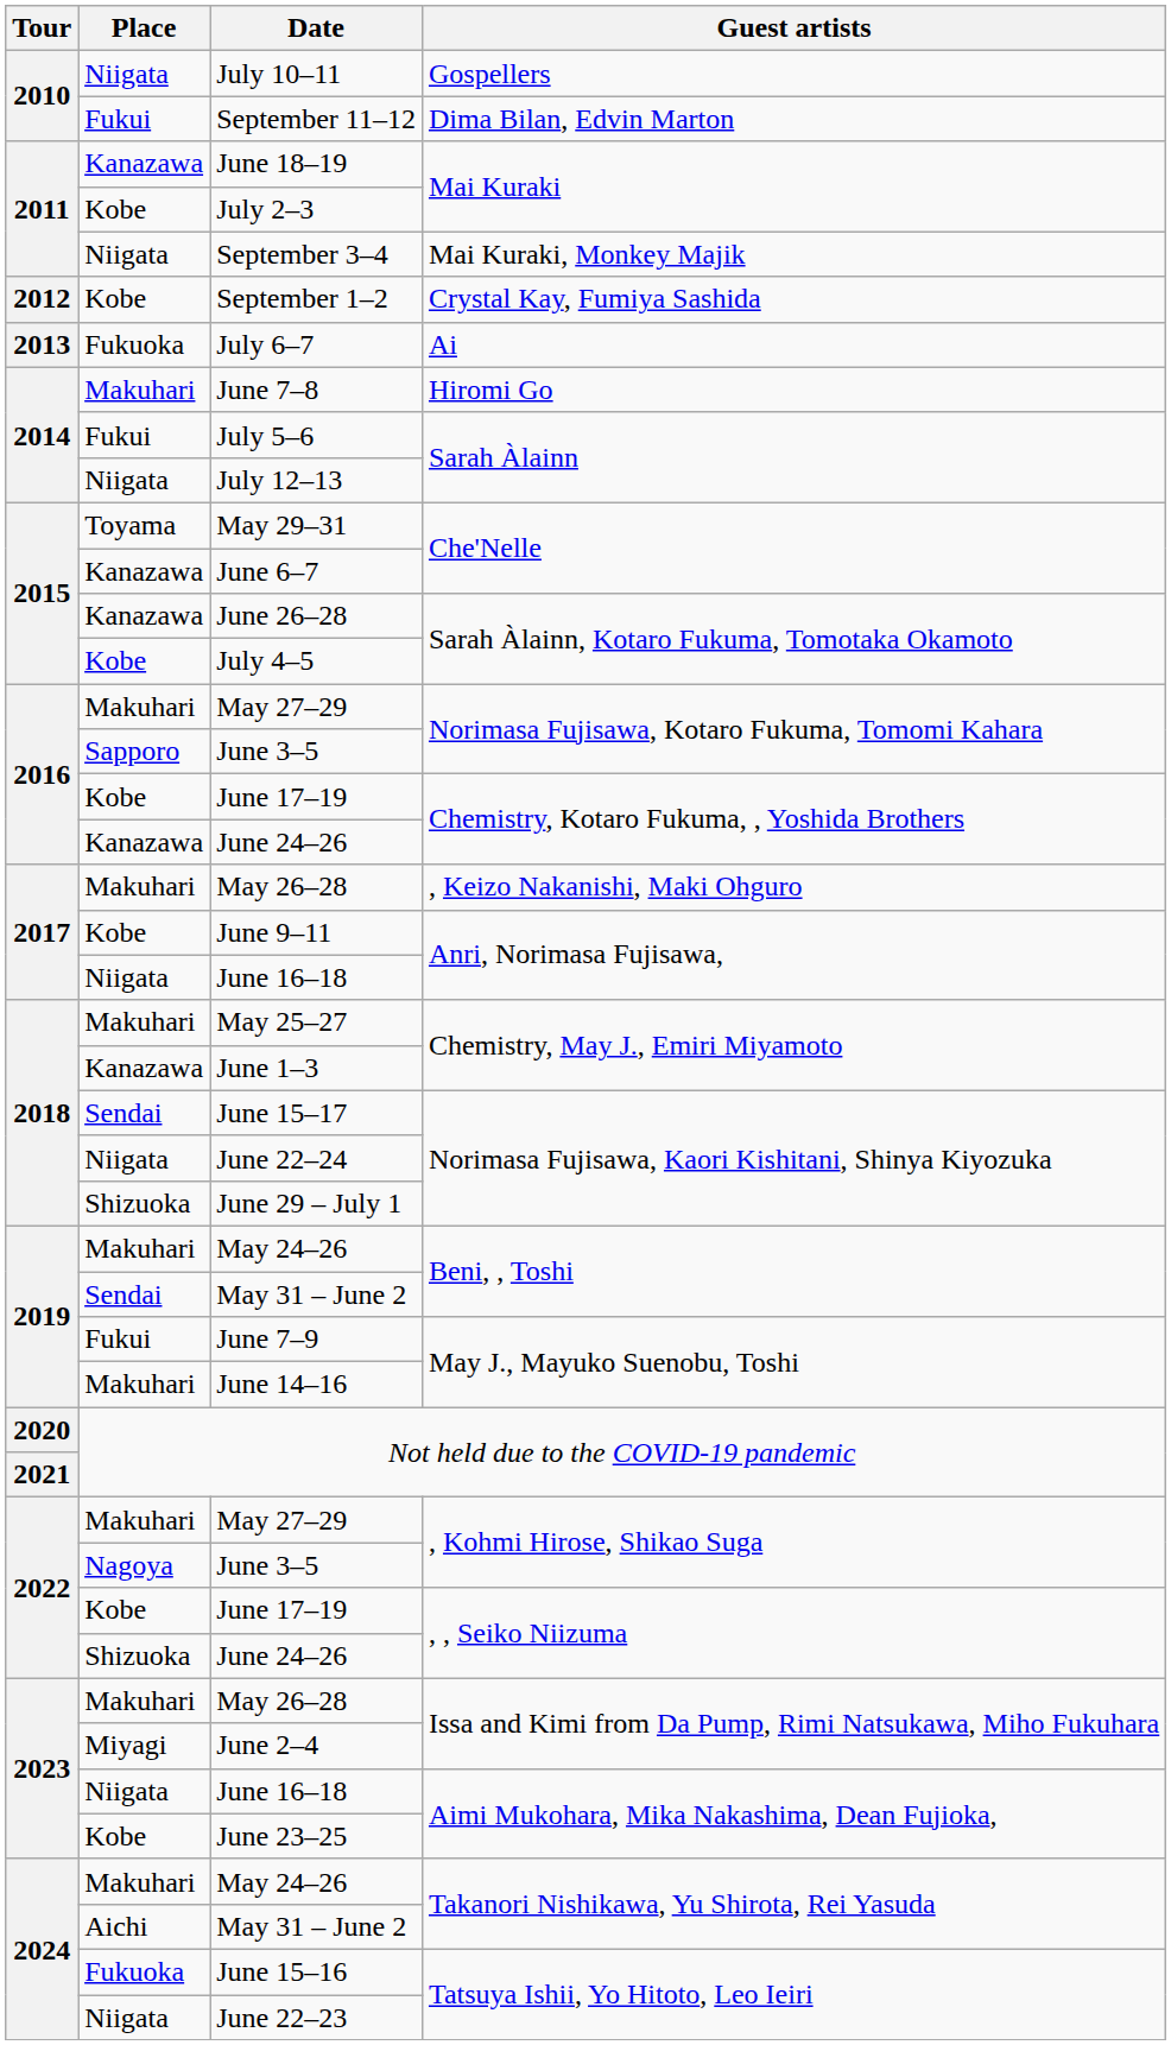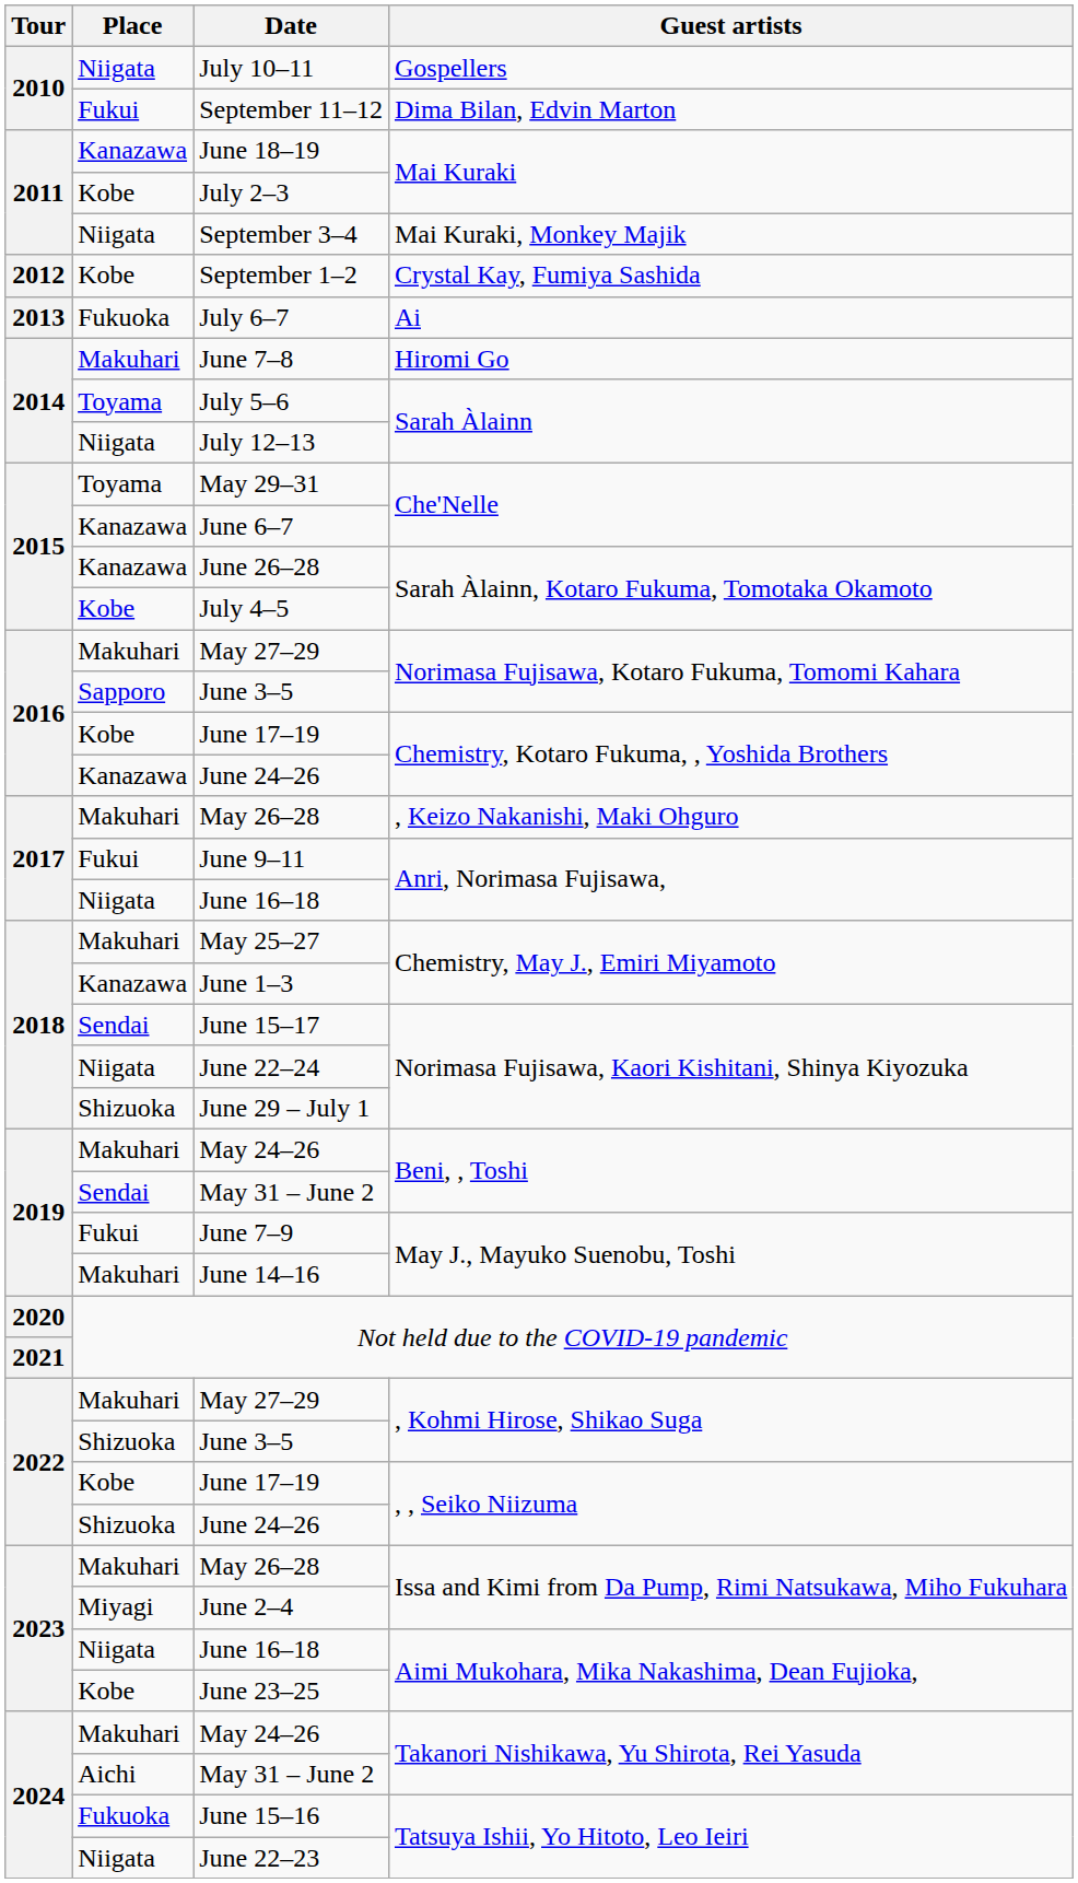July 5–6 | Place: Fukui -> Toyama
June 9–11 | Place: Kobe -> Fukui
June 3–5 / , Kohmi Hirose, Shikao Suga | Place: Nagoya -> Shizuoka
